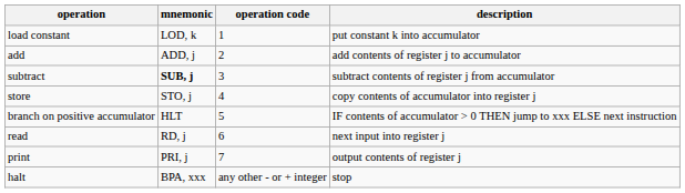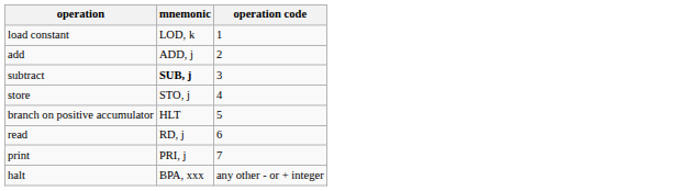- column: description | put constant k into accumulator | add contents of register j to accumulator | subtract contents of register j from accumulator | copy contents of accumulator into register j | IF contents of accumulator > 0 THEN jump to xxx ELSE next instruction | next input into register j | output contents of register j | stop
